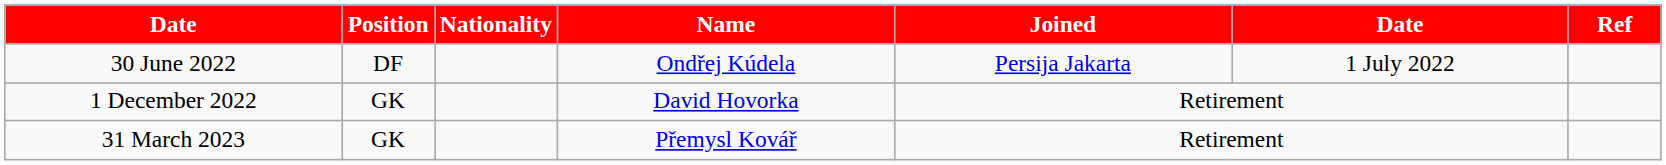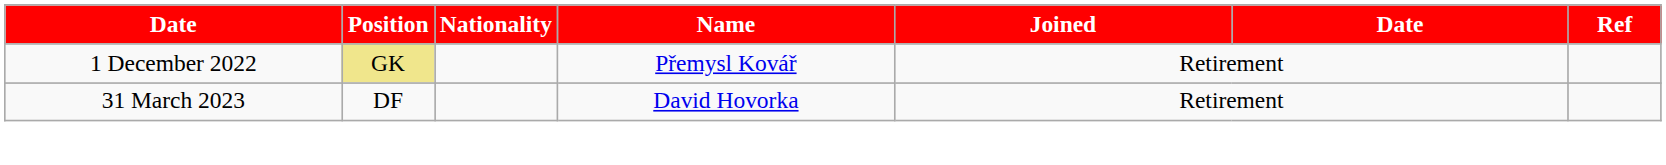- row: 30 June 2022 | DF | Ondřej Kúdela | Persija Jakarta | 1 July 2022
1 December 2022 | Position: no background -> khaki background
1 December 2022 | Name: David Hovorka -> Přemysl Kovář
31 March 2023 | Position: GK -> DF
31 March 2023 | Name: Přemysl Kovář -> David Hovorka
